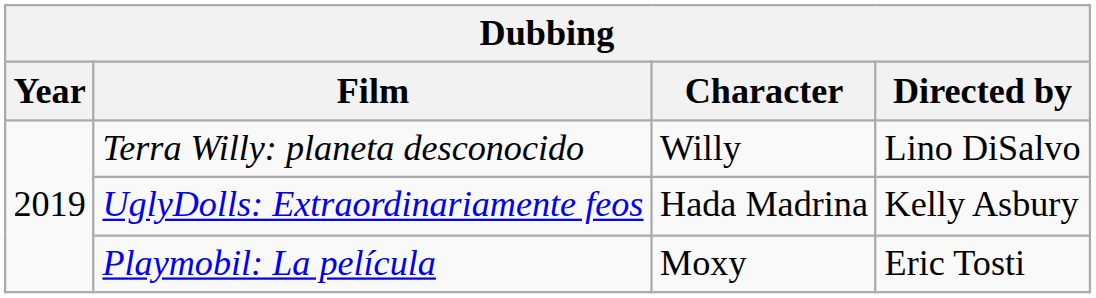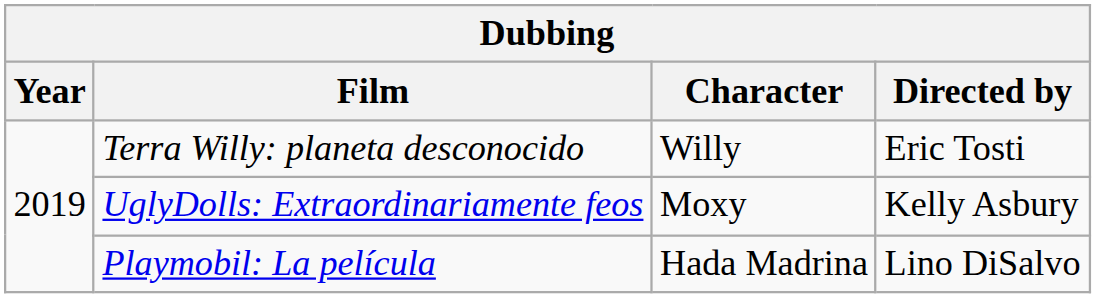Terra Willy: planeta desconocido | Directed by: Lino DiSalvo -> Eric Tosti
UglyDolls: Extraordinariamente feos | Character: Hada Madrina -> Moxy
Playmobil: La película | Character: Moxy -> Hada Madrina
Playmobil: La película | Directed by: Eric Tosti -> Lino DiSalvo
